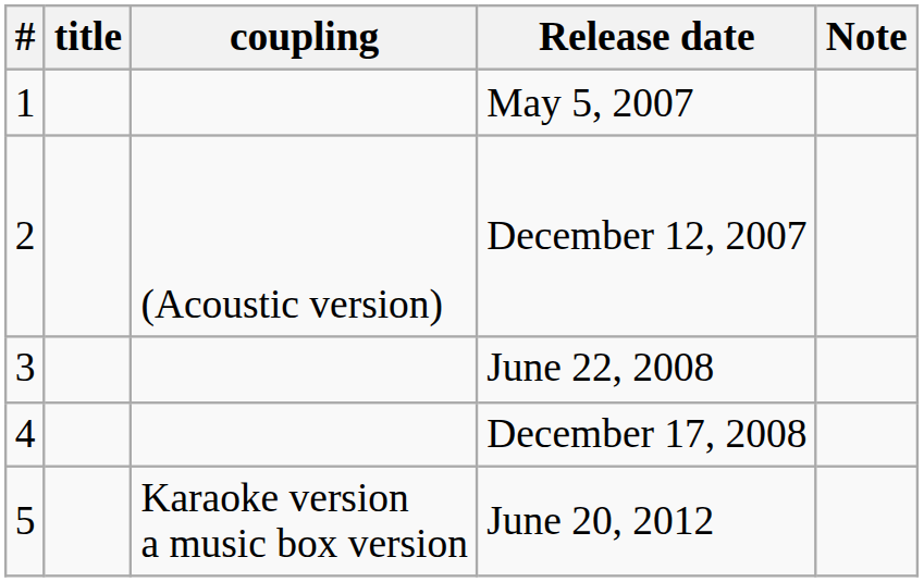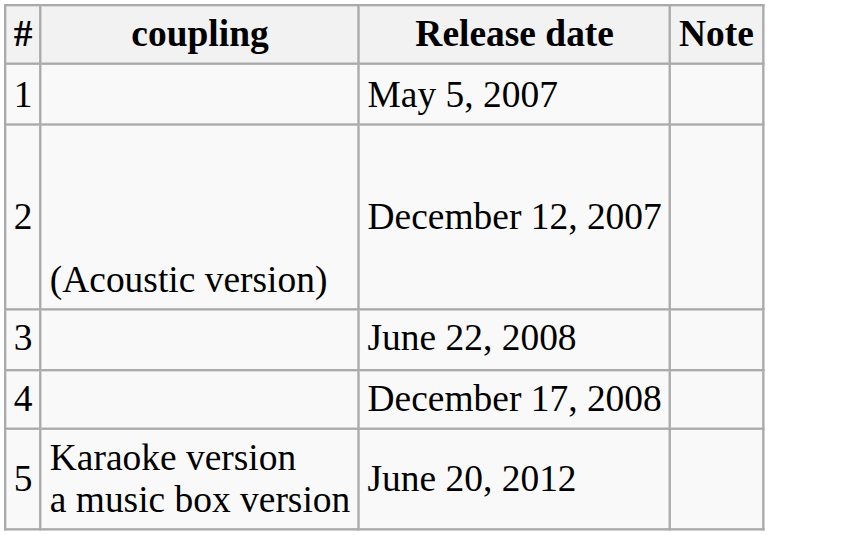- column: title
